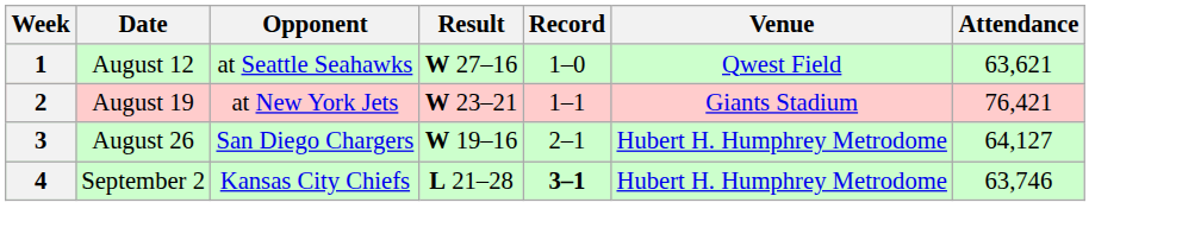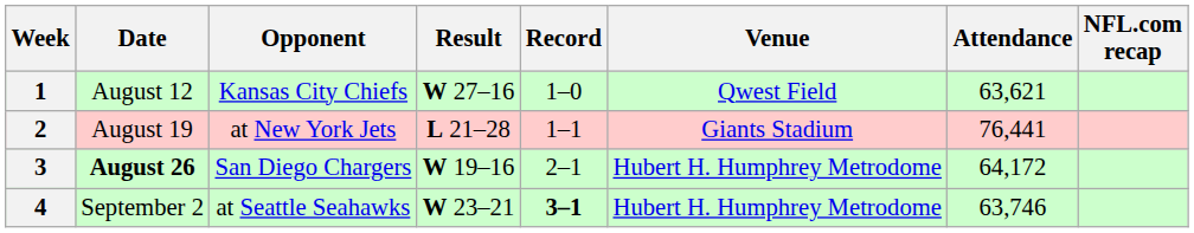+ column: NFL.com recap
1 | Opponent: at Seattle Seahawks -> Kansas City Chiefs
2 | Result: W 23–21 -> L 21–28
2 | Attendance: 76,421 -> 76,441
3 | Date: normal -> bold
3 | Attendance: 64,127 -> 64,172
4 | Opponent: Kansas City Chiefs -> at Seattle Seahawks
4 | Result: L 21–28 -> W 23–21
